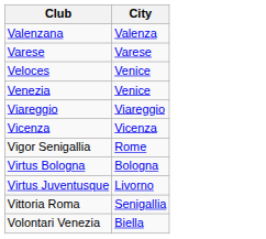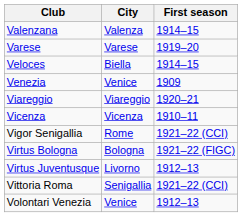+ column: First season | 1914–15 | 1919–20 | 1914–15 | 1909 | 1920–21 | 1910–11 | 1921–22 (CCI) | 1921–22 (FIGC) | 1912–13 | 1921–22 (CCI) | 1912–13
Veloces | City: Venice -> Biella
Volontari Venezia | City: Biella -> Venice
